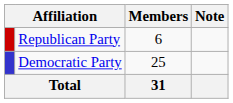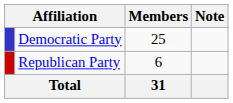rows swapped: Democratic Party <-> Republican Party
